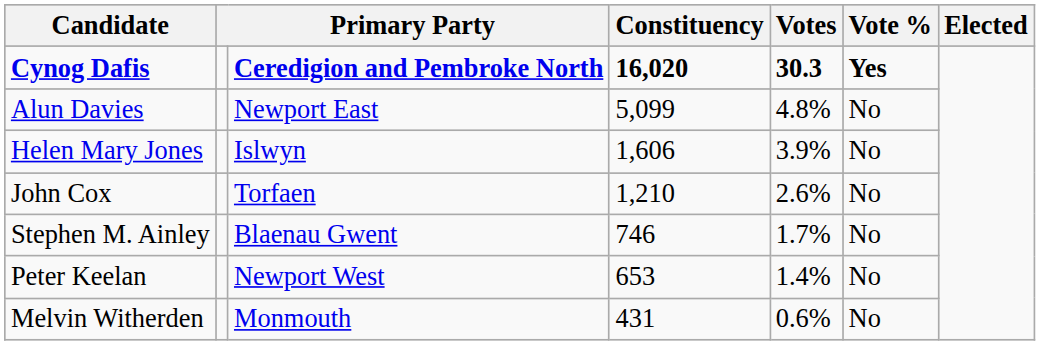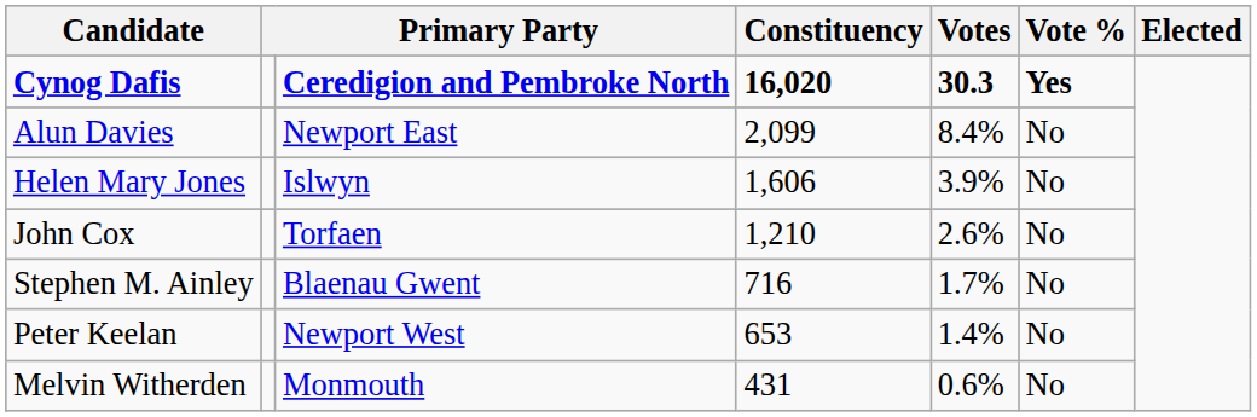Alun Davies | Constituency: 5,099 -> 2,099
Alun Davies | Votes: 4.8% -> 8.4%
Stephen M. Ainley | Constituency: 746 -> 716
